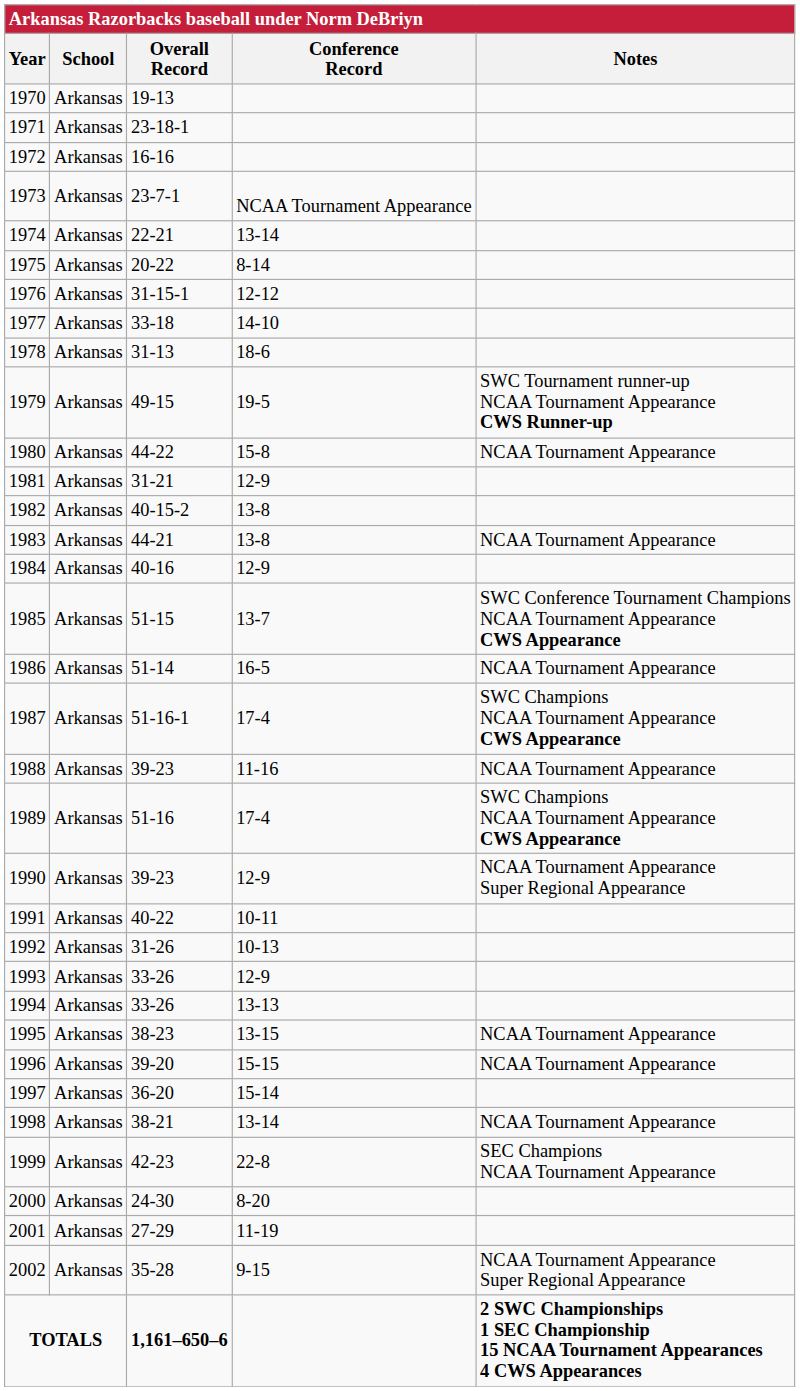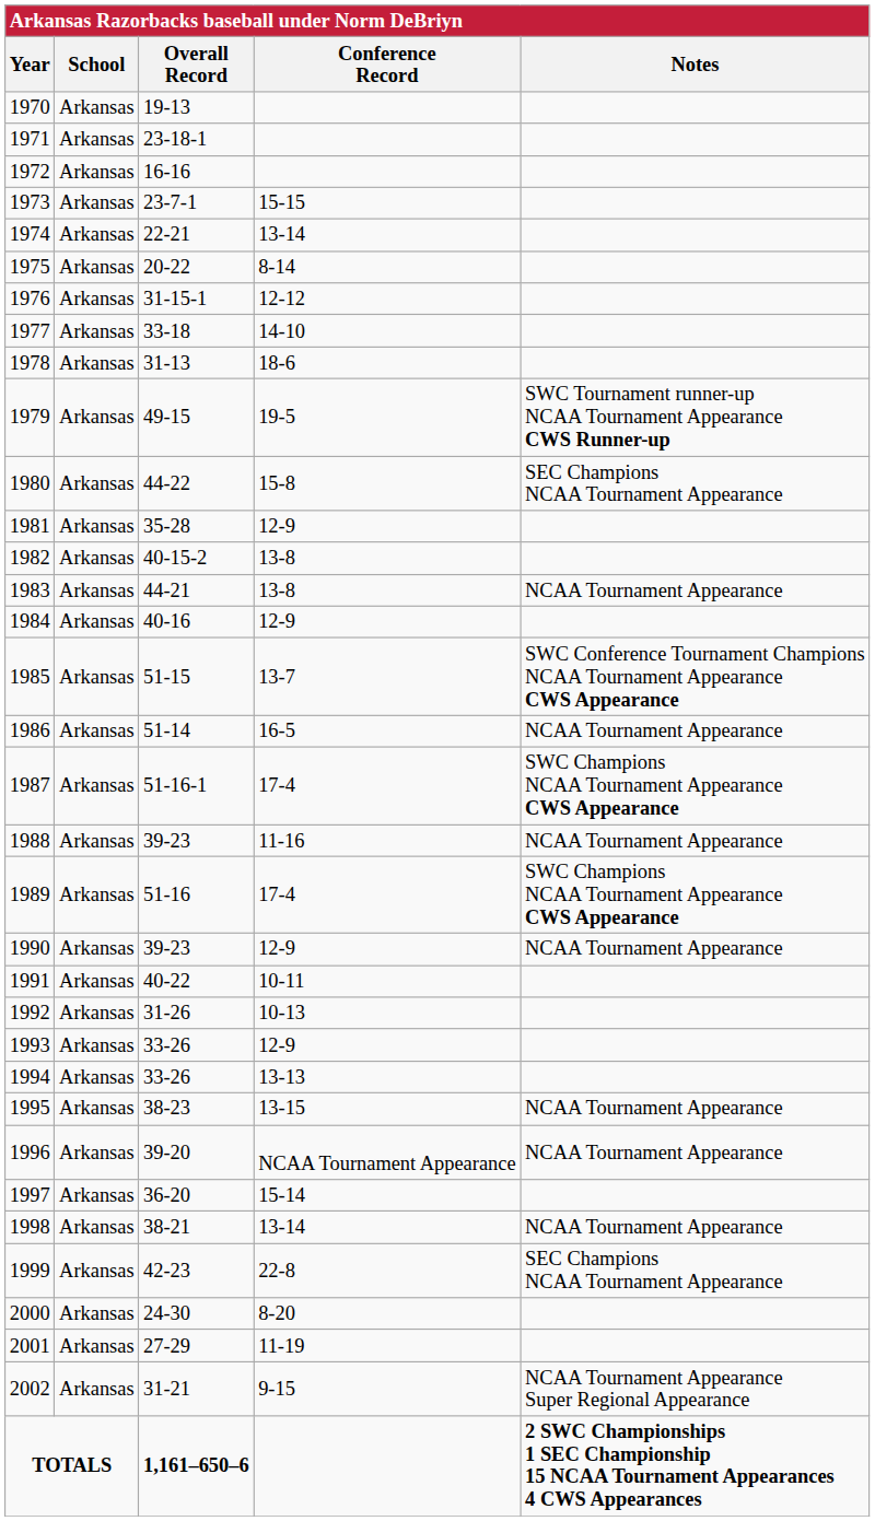1973 | Conference Record: NCAA Tournament Appearance -> 15-15
1980 | Notes: NCAA Tournament Appearance -> SEC Champions NCAA Tournament Appearance
1981 | Overall Record: 31-21 -> 35-28
1990 | Notes: NCAA Tournament Appearance Super Regional Appearance -> NCAA Tournament Appearance
1996 | Conference Record: 15-15 -> NCAA Tournament Appearance
2002 | Overall Record: 35-28 -> 31-21
